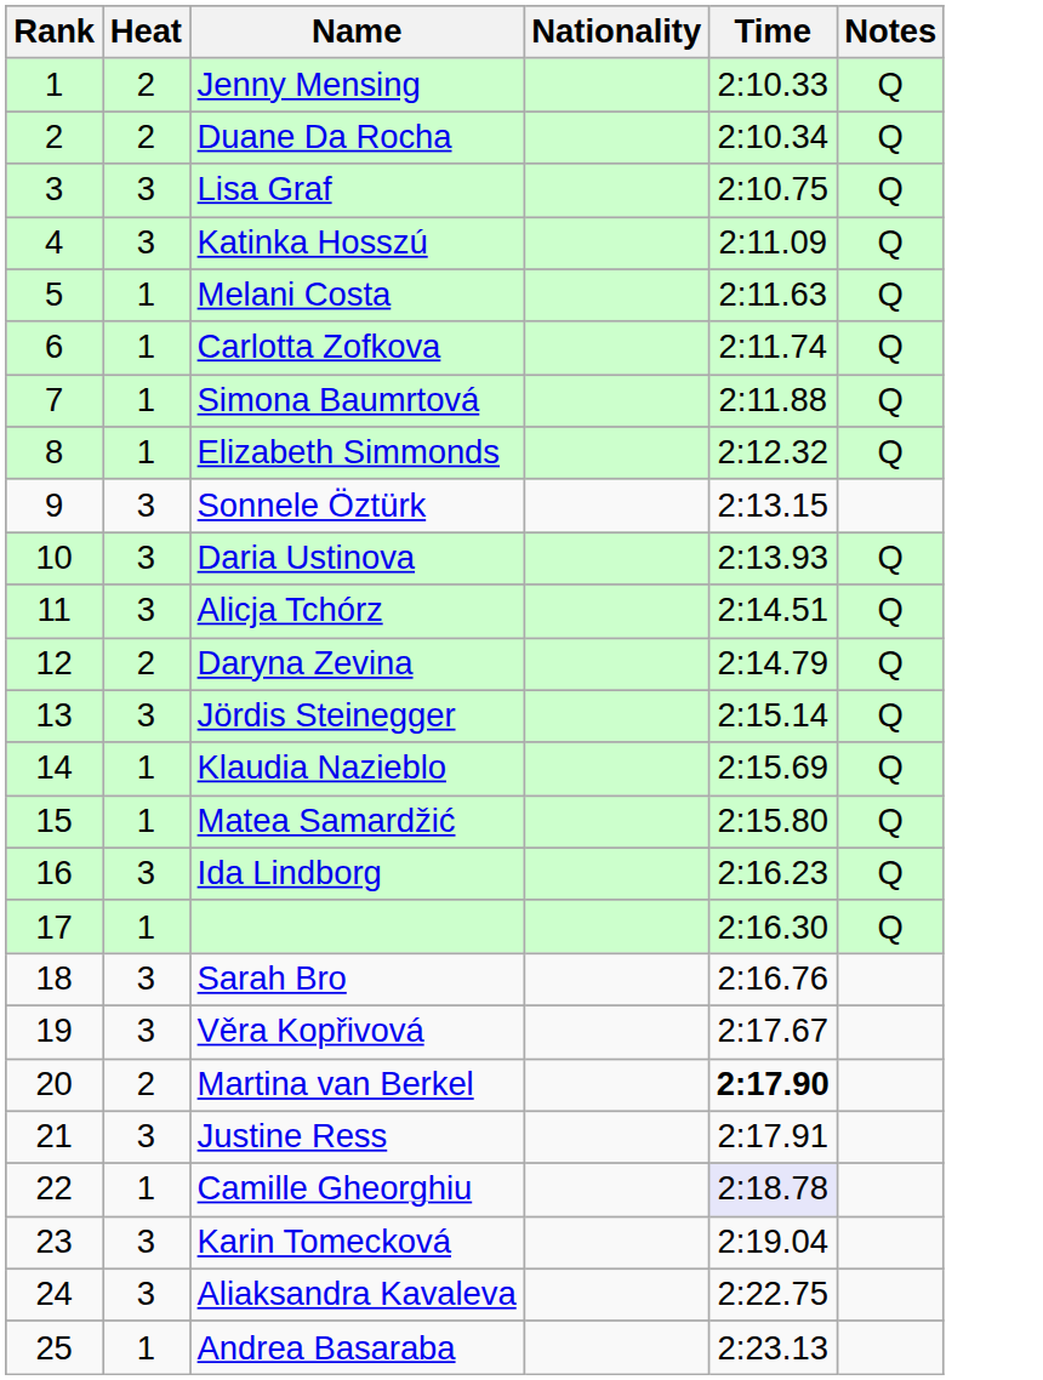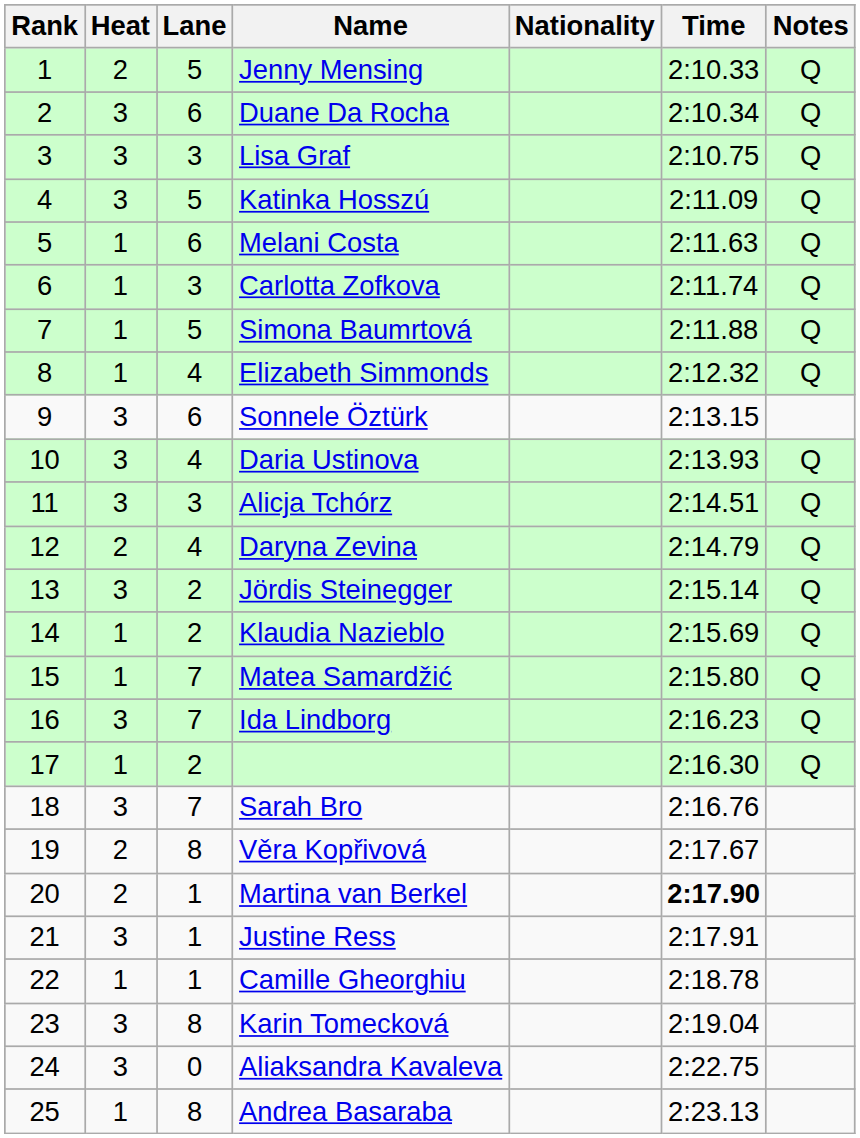+ column: Lane | 5 | 6 | 3 | 5 | 6 | 3 | 5 | 4 | 6 | 4 | 3 | 4 | 2 | 2 | 7 | 7 | 2 | 7 | 8 | 1 | 1 | 1 | 8 | 0 | 8
Duane Da Rocha | Heat: 2 -> 3
Věra Kopřivová | Heat: 3 -> 2
Camille Gheorghiu | Time: lavender background -> no background
